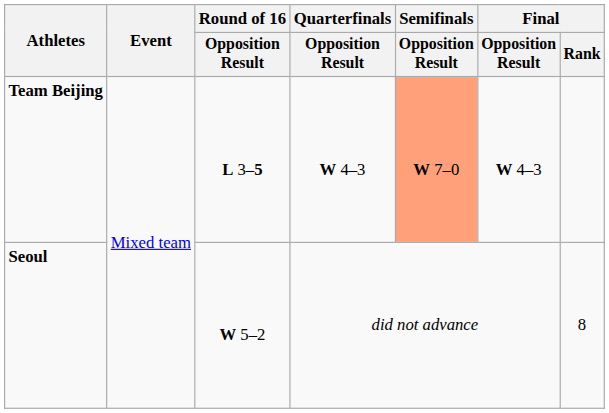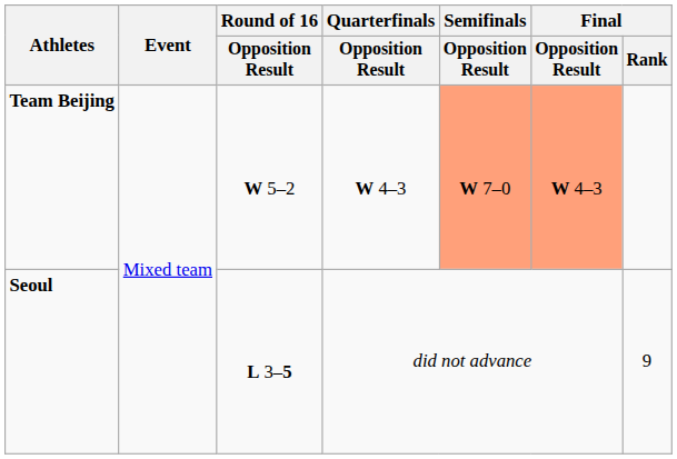Team Beijing | Round of 16 / Opposition Result: L 3–5 -> W 5–2
Team Beijing | Final / Opposition Result: no background -> lightsalmon background
Seoul | Round of 16 / Opposition Result: W 5–2 -> L 3–5
Seoul | Final / Rank: 8 -> 9
